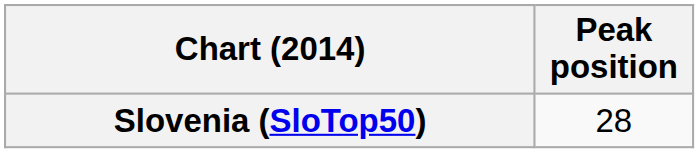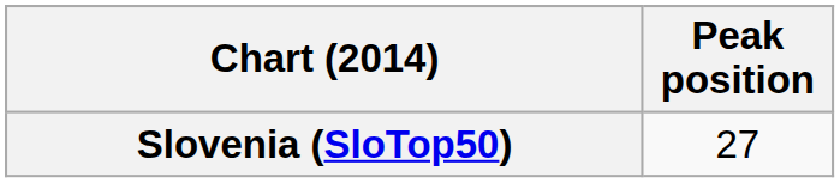Slovenia (SloTop50) | Peak position: 28 -> 27
